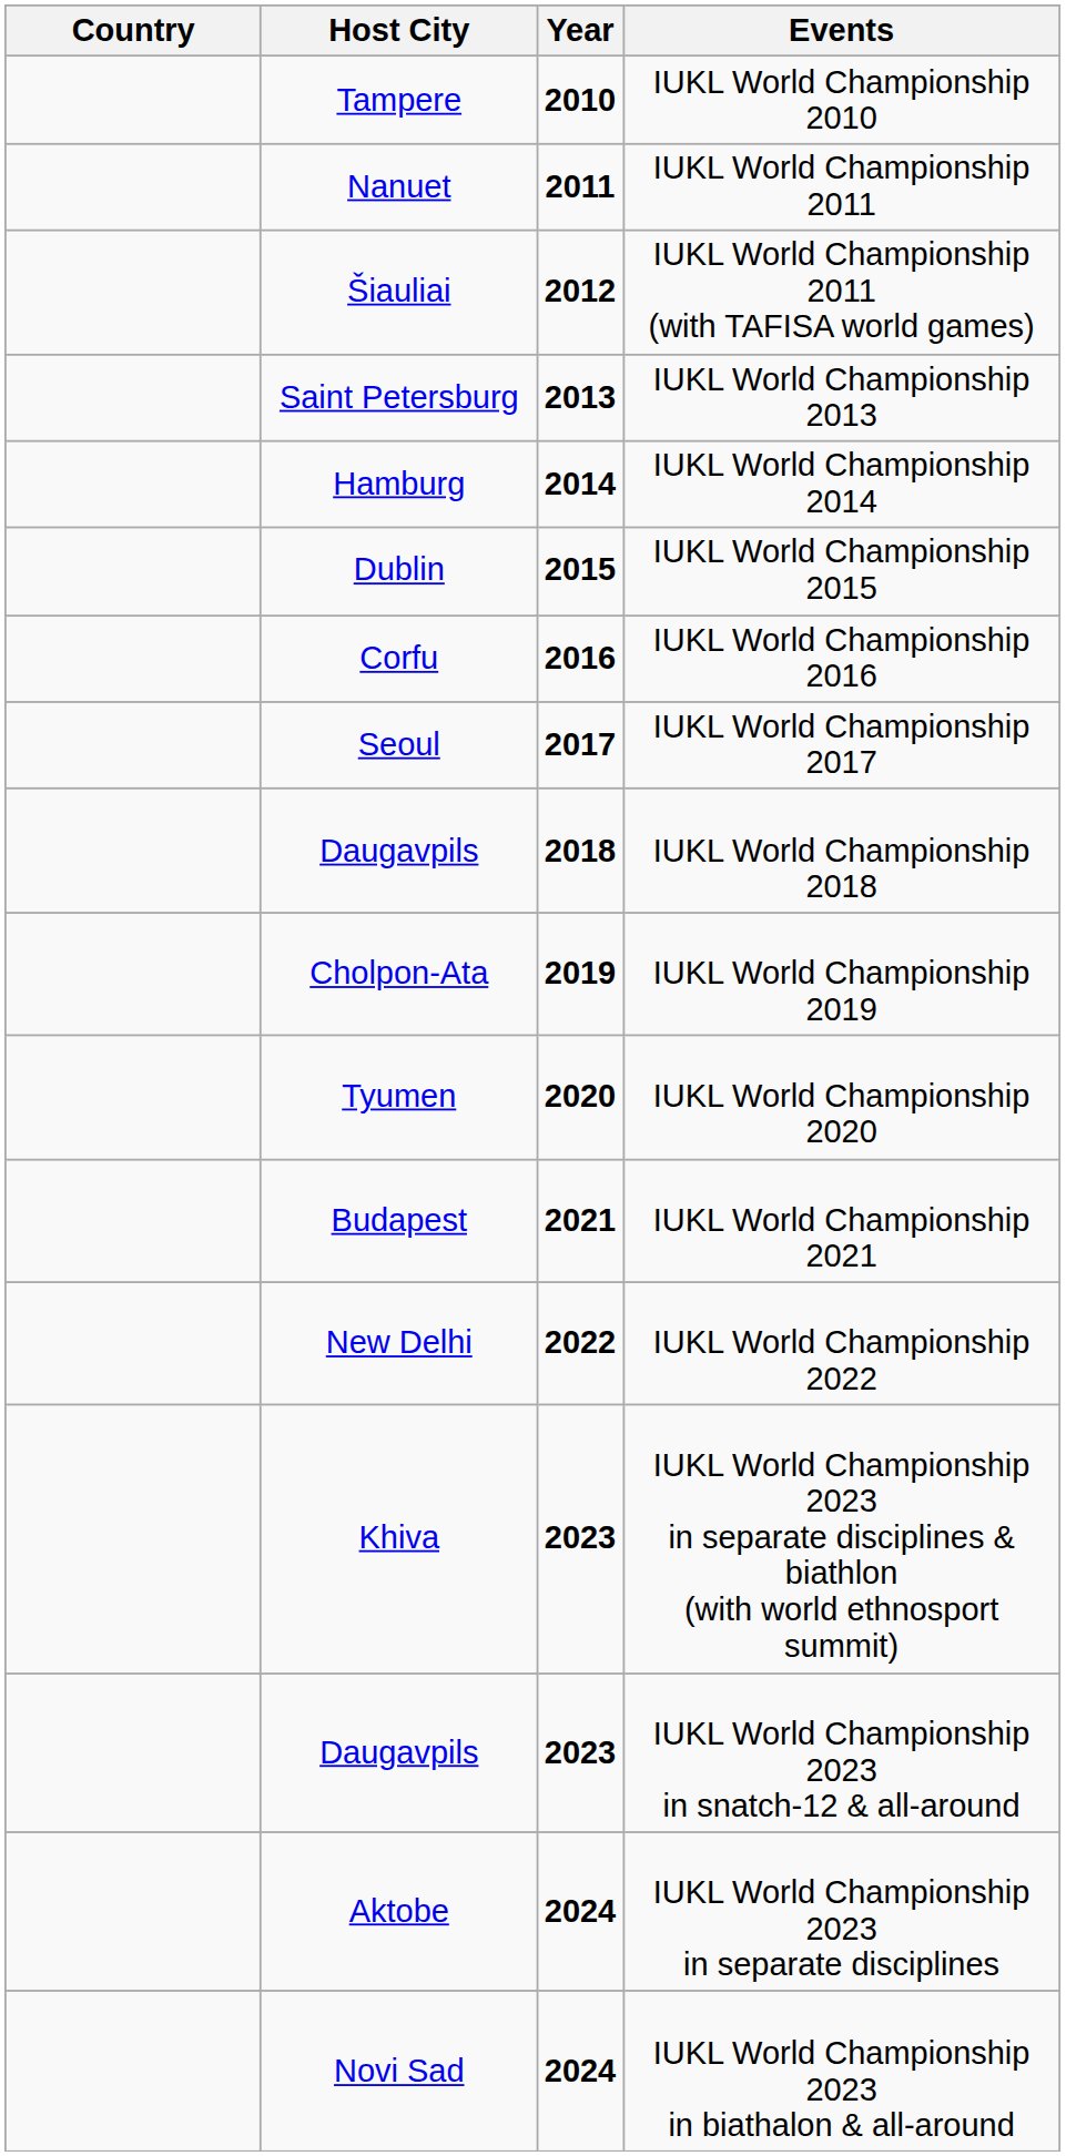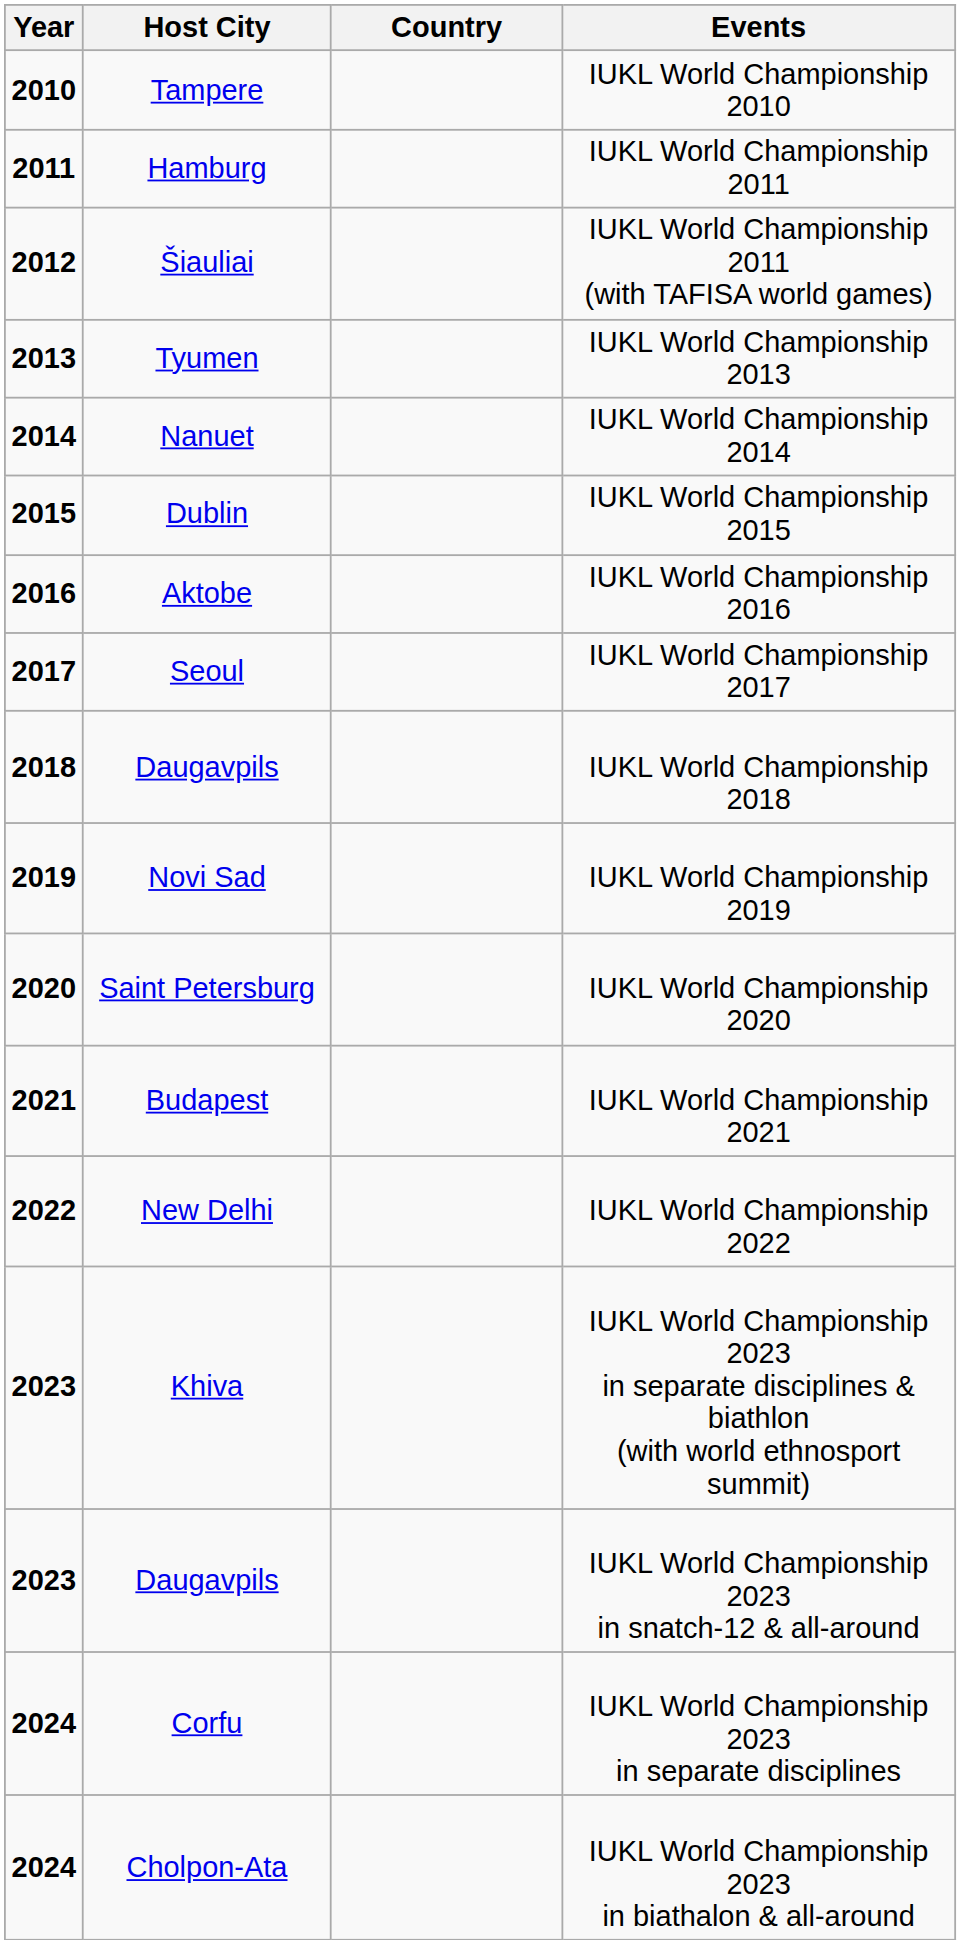columns swapped: Year <-> Country
IUKL World Championship 2011 | Host City: Nanuet -> Hamburg
IUKL World Championship 2013 | Host City: Saint Petersburg -> Tyumen
IUKL World Championship 2014 | Host City: Hamburg -> Nanuet
IUKL World Championship 2016 | Host City: Corfu -> Aktobe
IUKL World Championship 2019 | Host City: Cholpon-Ata -> Novi Sad
IUKL World Championship 2020 | Host City: Tyumen -> Saint Petersburg
IUKL World Championship 2023 in separate disciplines | Host City: Aktobe -> Corfu
IUKL World Championship 2023 in biathalon & all-around | Host City: Novi Sad -> Cholpon-Ata
